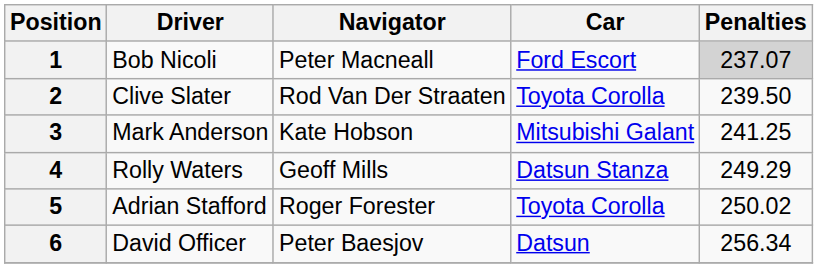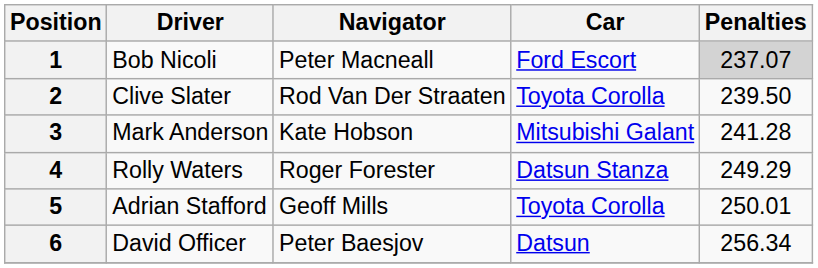3 | Penalties: 241.25 -> 241.28
4 | Navigator: Geoff Mills -> Roger Forester
5 | Navigator: Roger Forester -> Geoff Mills
5 | Penalties: 250.02 -> 250.01
